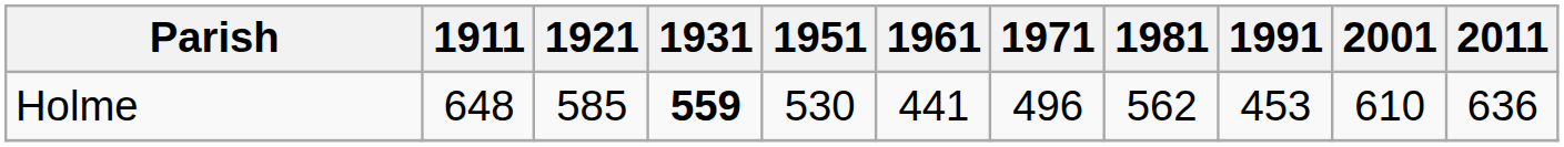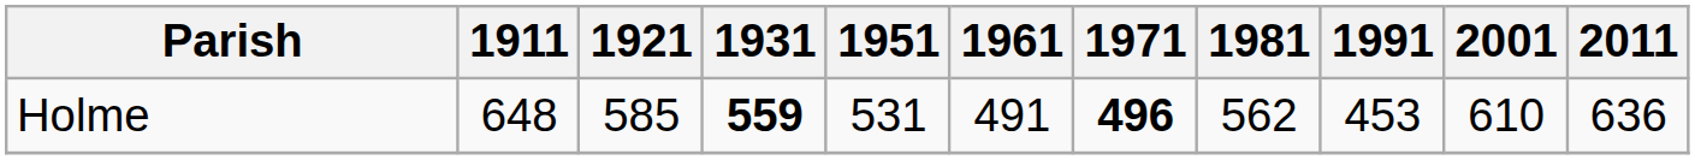Holme | 1951: 530 -> 531
Holme | 1961: 441 -> 491
Holme | 1971: normal -> bold
